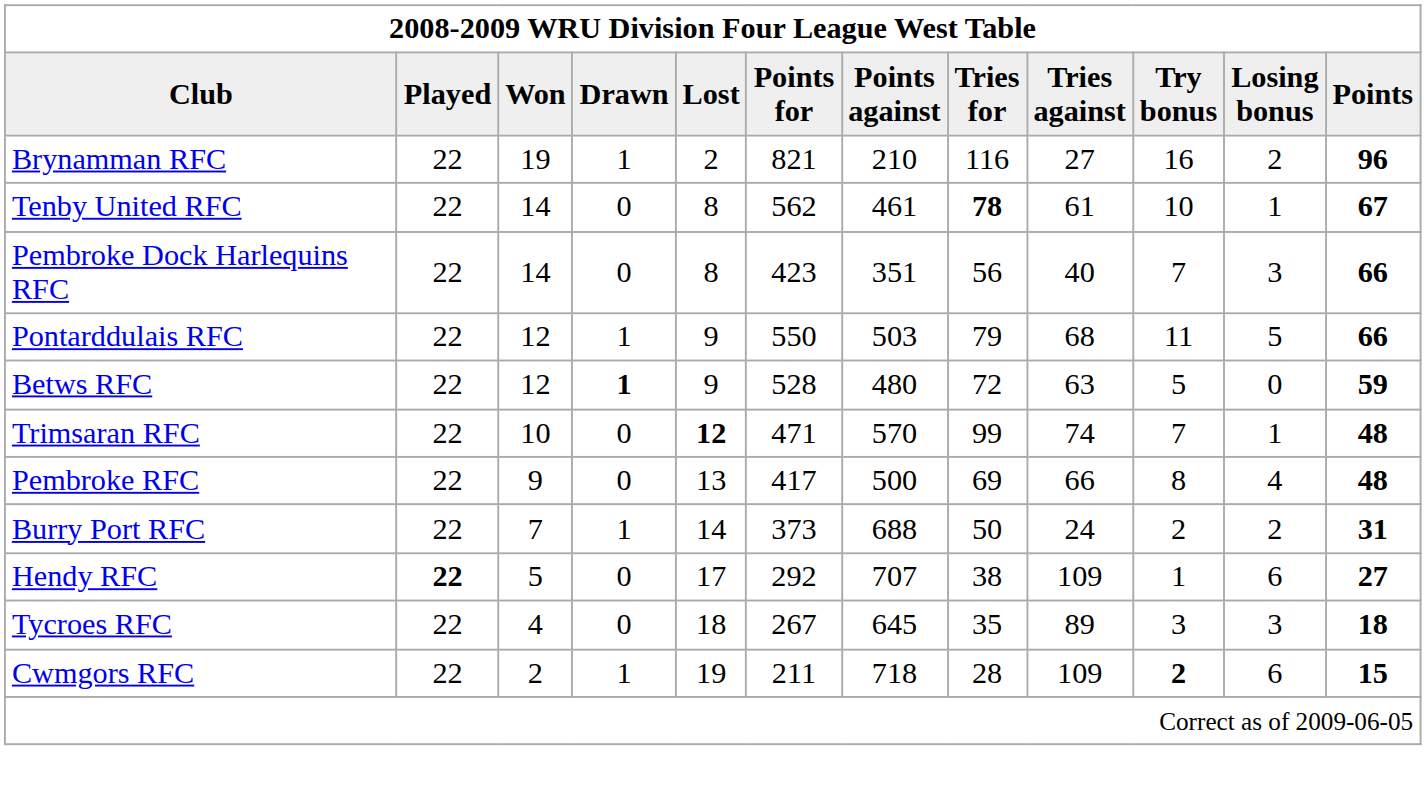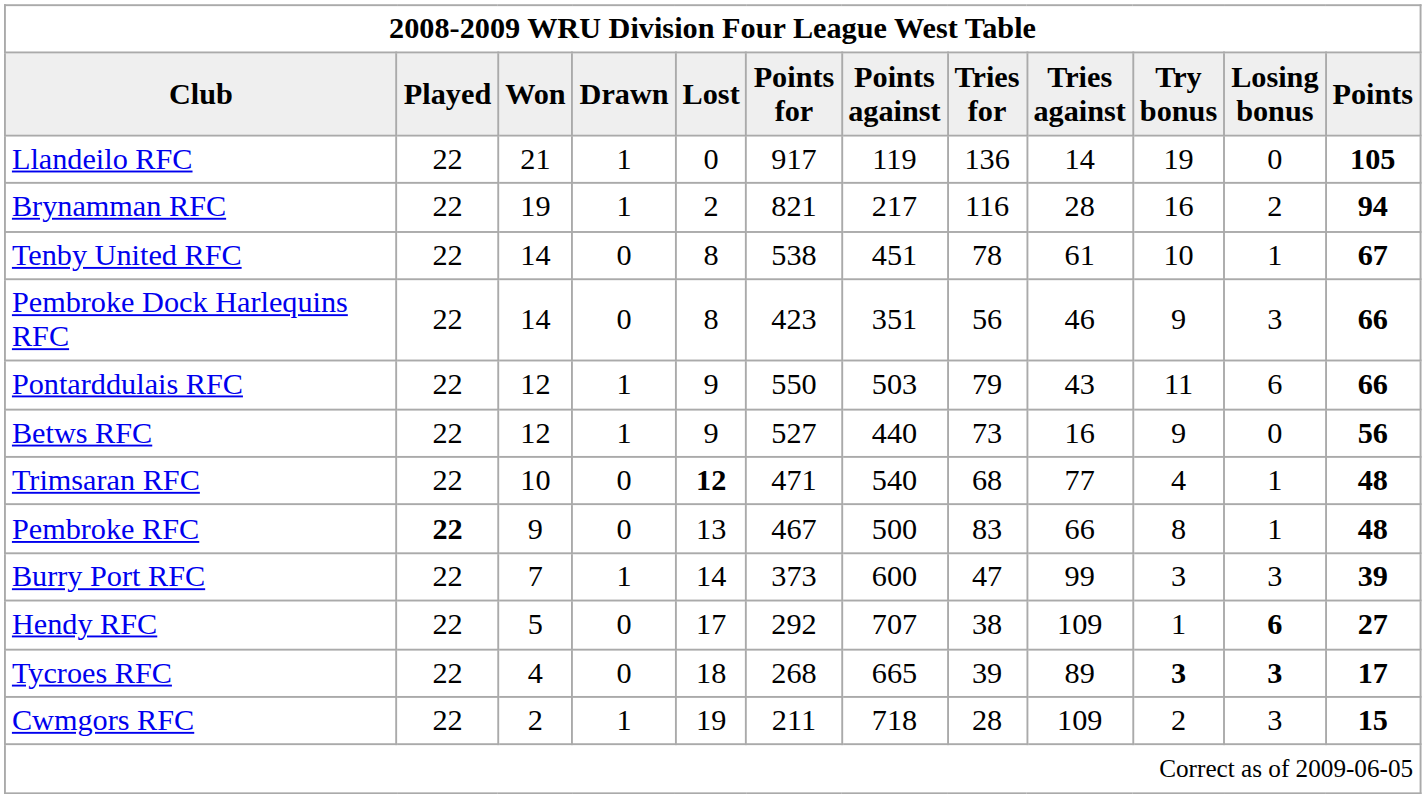+ row: Llandeilo RFC | 22 | 21 | 1 | 0 | 917 | 119 | 136 | 14 | 19 | 0 | 105
Brynamman RFC | Points against: 210 -> 217
Brynamman RFC | Tries against: 27 -> 28
Brynamman RFC | Points: 96 -> 94
Tenby United RFC | Points for: 562 -> 538
Tenby United RFC | Points against: 461 -> 451
Tenby United RFC | Tries for: bold -> normal
Pembroke Dock Harlequins RFC | Tries against: 40 -> 46
Pembroke Dock Harlequins RFC | Try bonus: 7 -> 9
Pontarddulais RFC | Tries against: 68 -> 43
Pontarddulais RFC | Losing bonus: 5 -> 6
Betws RFC | Drawn: bold -> normal
Betws RFC | Points for: 528 -> 527
Betws RFC | Points against: 480 -> 440
Betws RFC | Tries for: 72 -> 73
Betws RFC | Tries against: 63 -> 16
Betws RFC | Try bonus: 5 -> 9
Betws RFC | Points: 59 -> 56
Trimsaran RFC | Points against: 570 -> 540
Trimsaran RFC | Tries for: 99 -> 68
Trimsaran RFC | Tries against: 74 -> 77
Trimsaran RFC | Try bonus: 7 -> 4
Pembroke RFC | Played: normal -> bold
Pembroke RFC | Points for: 417 -> 467
Pembroke RFC | Tries for: 69 -> 83
Pembroke RFC | Losing bonus: 4 -> 1
Burry Port RFC | Points against: 688 -> 600
Burry Port RFC | Tries for: 50 -> 47
Burry Port RFC | Tries against: 24 -> 99
Burry Port RFC | Try bonus: 2 -> 3
Burry Port RFC | Losing bonus: 2 -> 3
Burry Port RFC | Points: 31 -> 39
Hendy RFC | Played: bold -> normal
Hendy RFC | Losing bonus: normal -> bold
Tycroes RFC | Points for: 267 -> 268
Tycroes RFC | Points against: 645 -> 665
Tycroes RFC | Tries for: 35 -> 39
Tycroes RFC | Try bonus: normal -> bold
Tycroes RFC | Losing bonus: normal -> bold
Tycroes RFC | Points: 18 -> 17
Cwmgors RFC | Try bonus: bold -> normal
Cwmgors RFC | Losing bonus: 6 -> 3
